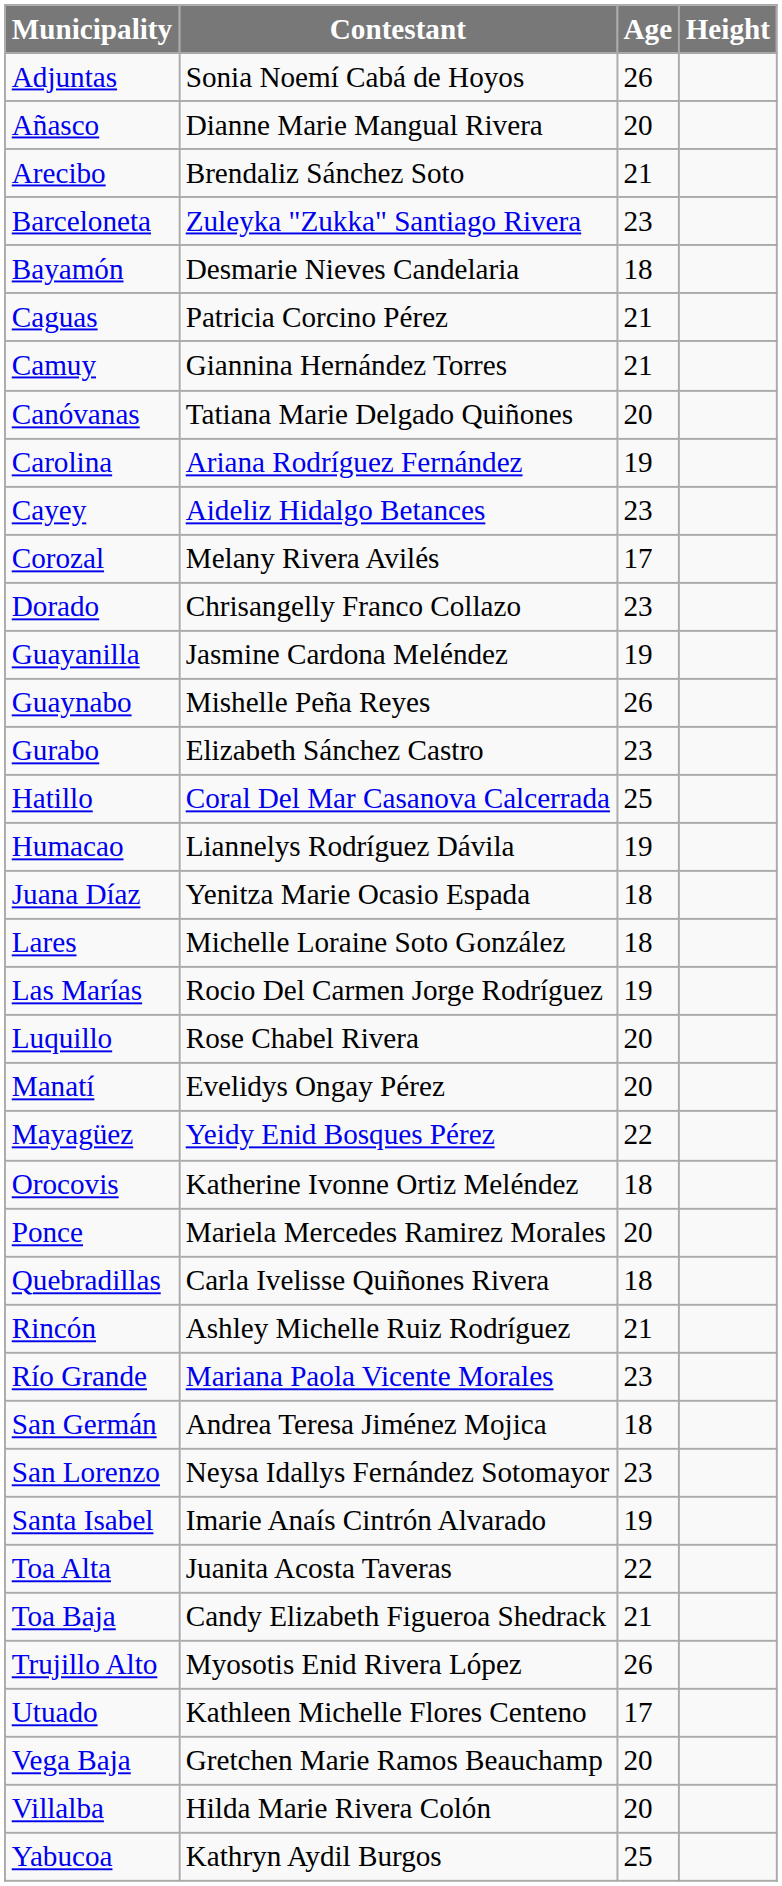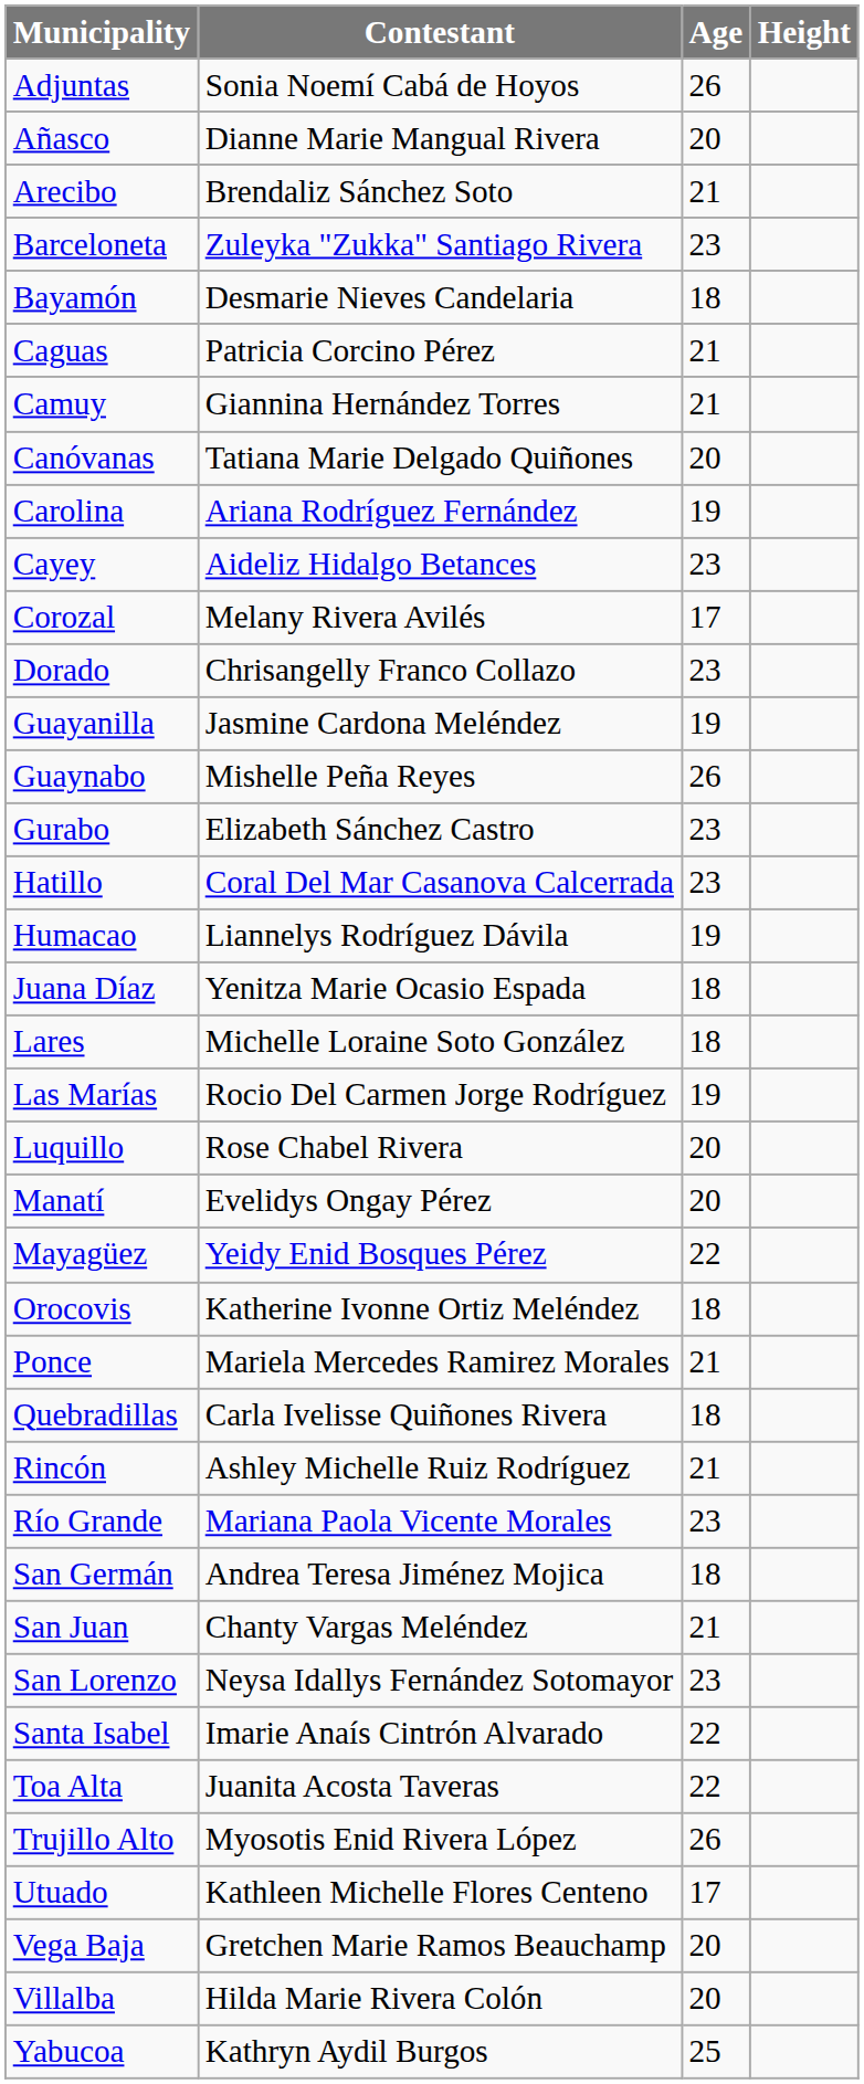Hatillo | Age: 25 -> 23
Ponce | Age: 20 -> 21
+ row: San Juan | Chanty Vargas Meléndez | 21
Santa Isabel | Age: 19 -> 22
- row: Toa Baja | Candy Elizabeth Figueroa Shedrack | 21
